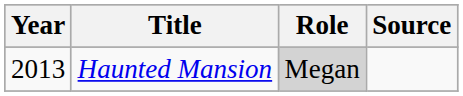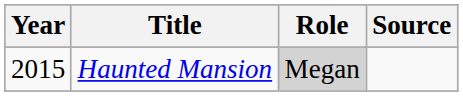Haunted Mansion | Year: 2013 -> 2015
